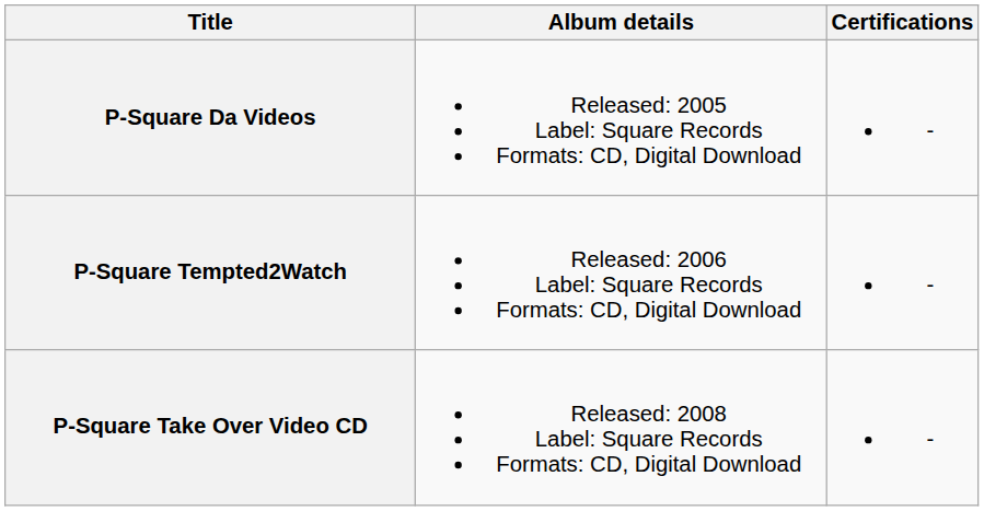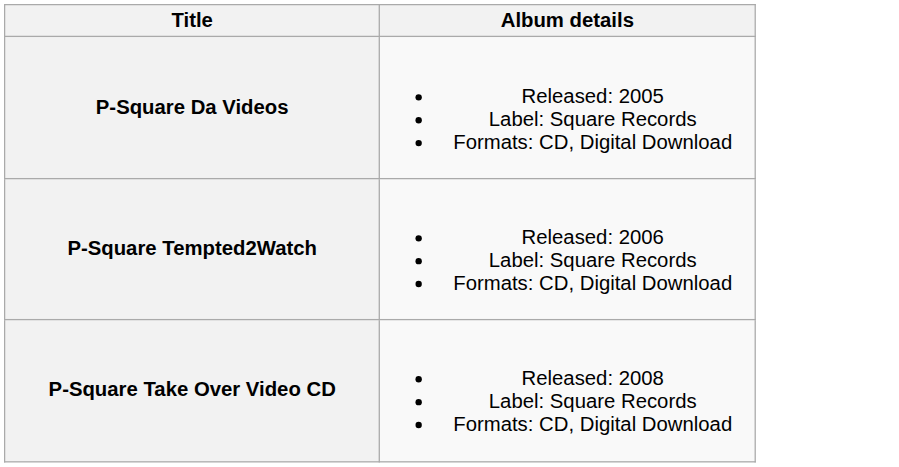- column: Certifications | - | - | -
